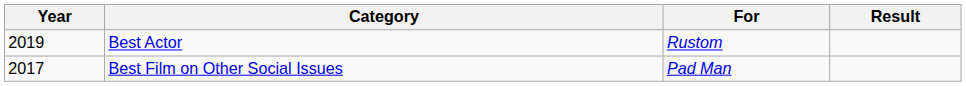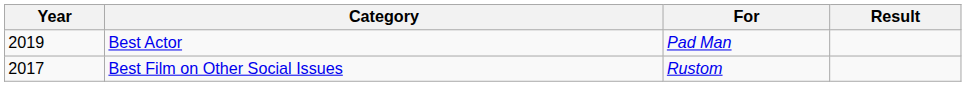Best Actor | For: Rustom -> Pad Man
Best Film on Other Social Issues | For: Pad Man -> Rustom
